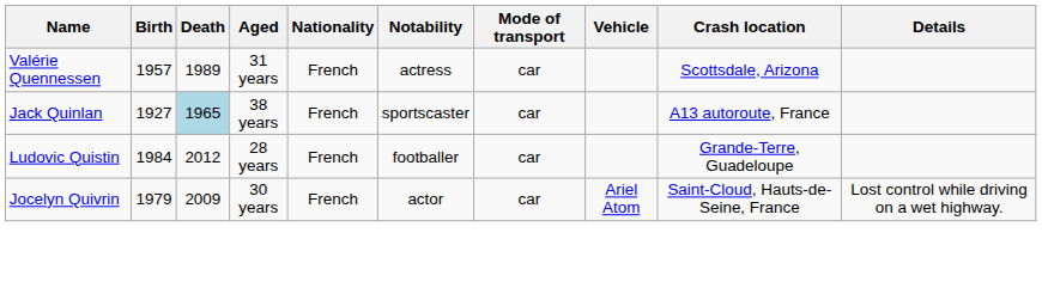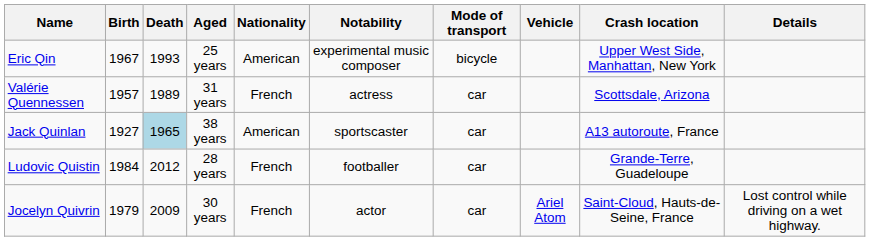+ row: Eric Qin | 1967 | 1993 | 25 years | American | experimental music composer | bicycle | Upper West Side, Manhattan, New York
Jack Quinlan | Nationality: French -> American
